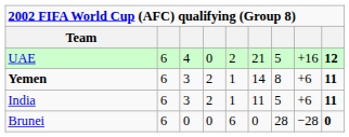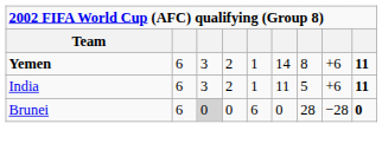- row: UAE | 6 | 4 | 0 | 2 | 21 | 5 | +16 | 12
Brunei | column 3: no background -> lightgrey background
